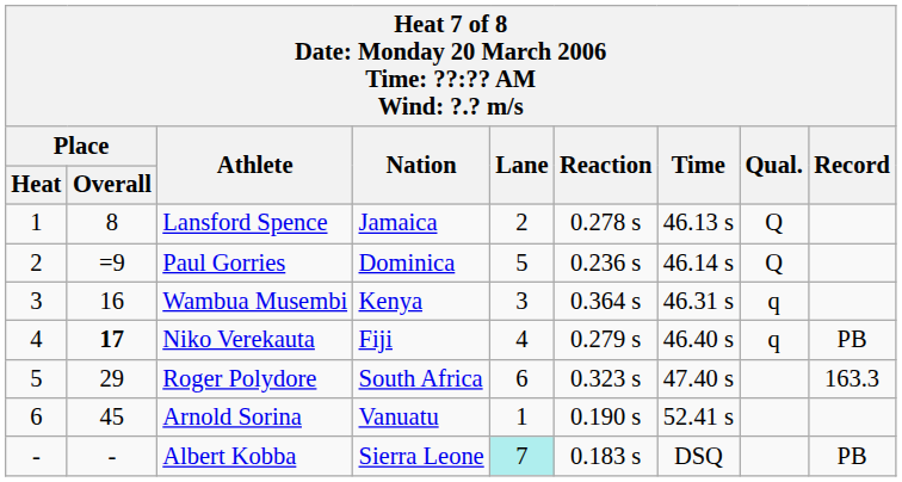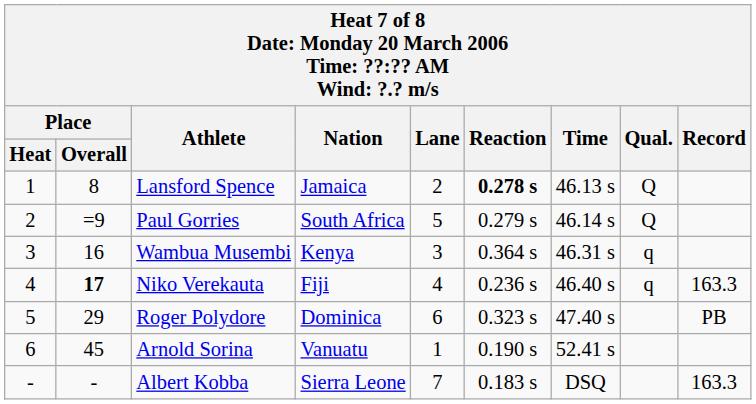Lansford Spence | Reaction: normal -> bold
Paul Gorries | Nation: Dominica -> South Africa
Paul Gorries | Reaction: 0.236 s -> 0.279 s
Niko Verekauta | Reaction: 0.279 s -> 0.236 s
Niko Verekauta | Record: PB -> 163.3
Roger Polydore | Nation: South Africa -> Dominica
Roger Polydore | Record: 163.3 -> PB
Albert Kobba | Lane: paleturquoise background -> no background
Albert Kobba | Record: PB -> 163.3
